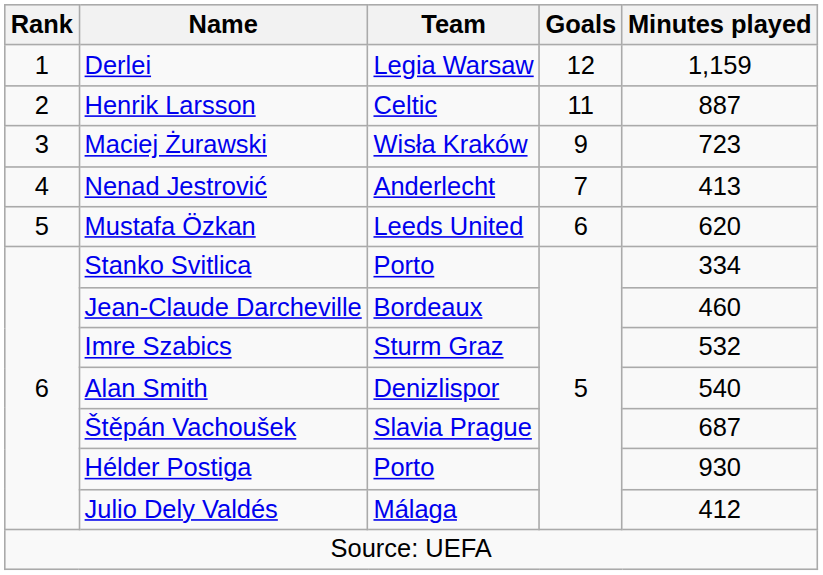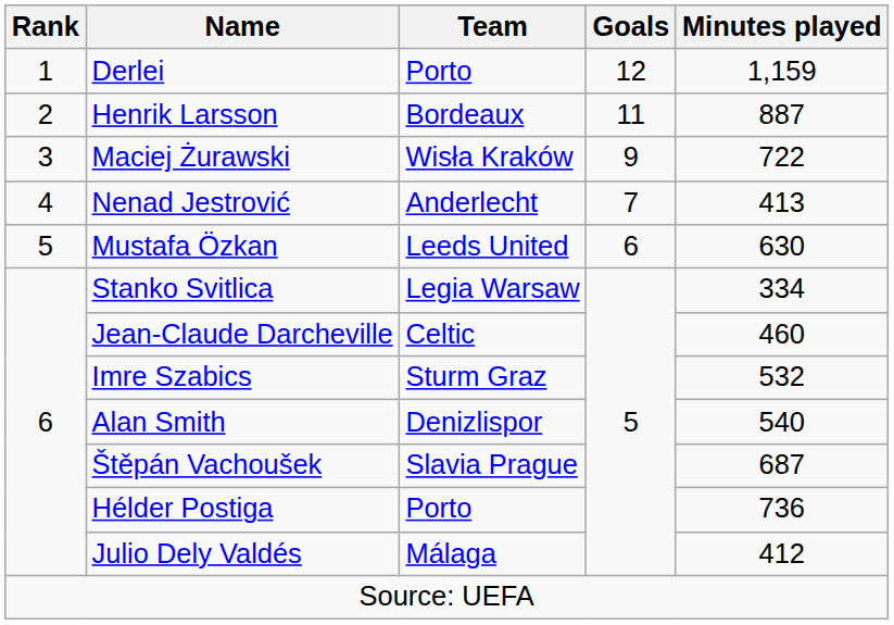Derlei | Team: Legia Warsaw -> Porto
Henrik Larsson | Team: Celtic -> Bordeaux
Maciej Żurawski | Minutes played: 723 -> 722
Mustafa Özkan | Minutes played: 620 -> 630
Stanko Svitlica | Team: Porto -> Legia Warsaw
Jean-Claude Darcheville | Team: Bordeaux -> Celtic
Hélder Postiga | Minutes played: 930 -> 736
